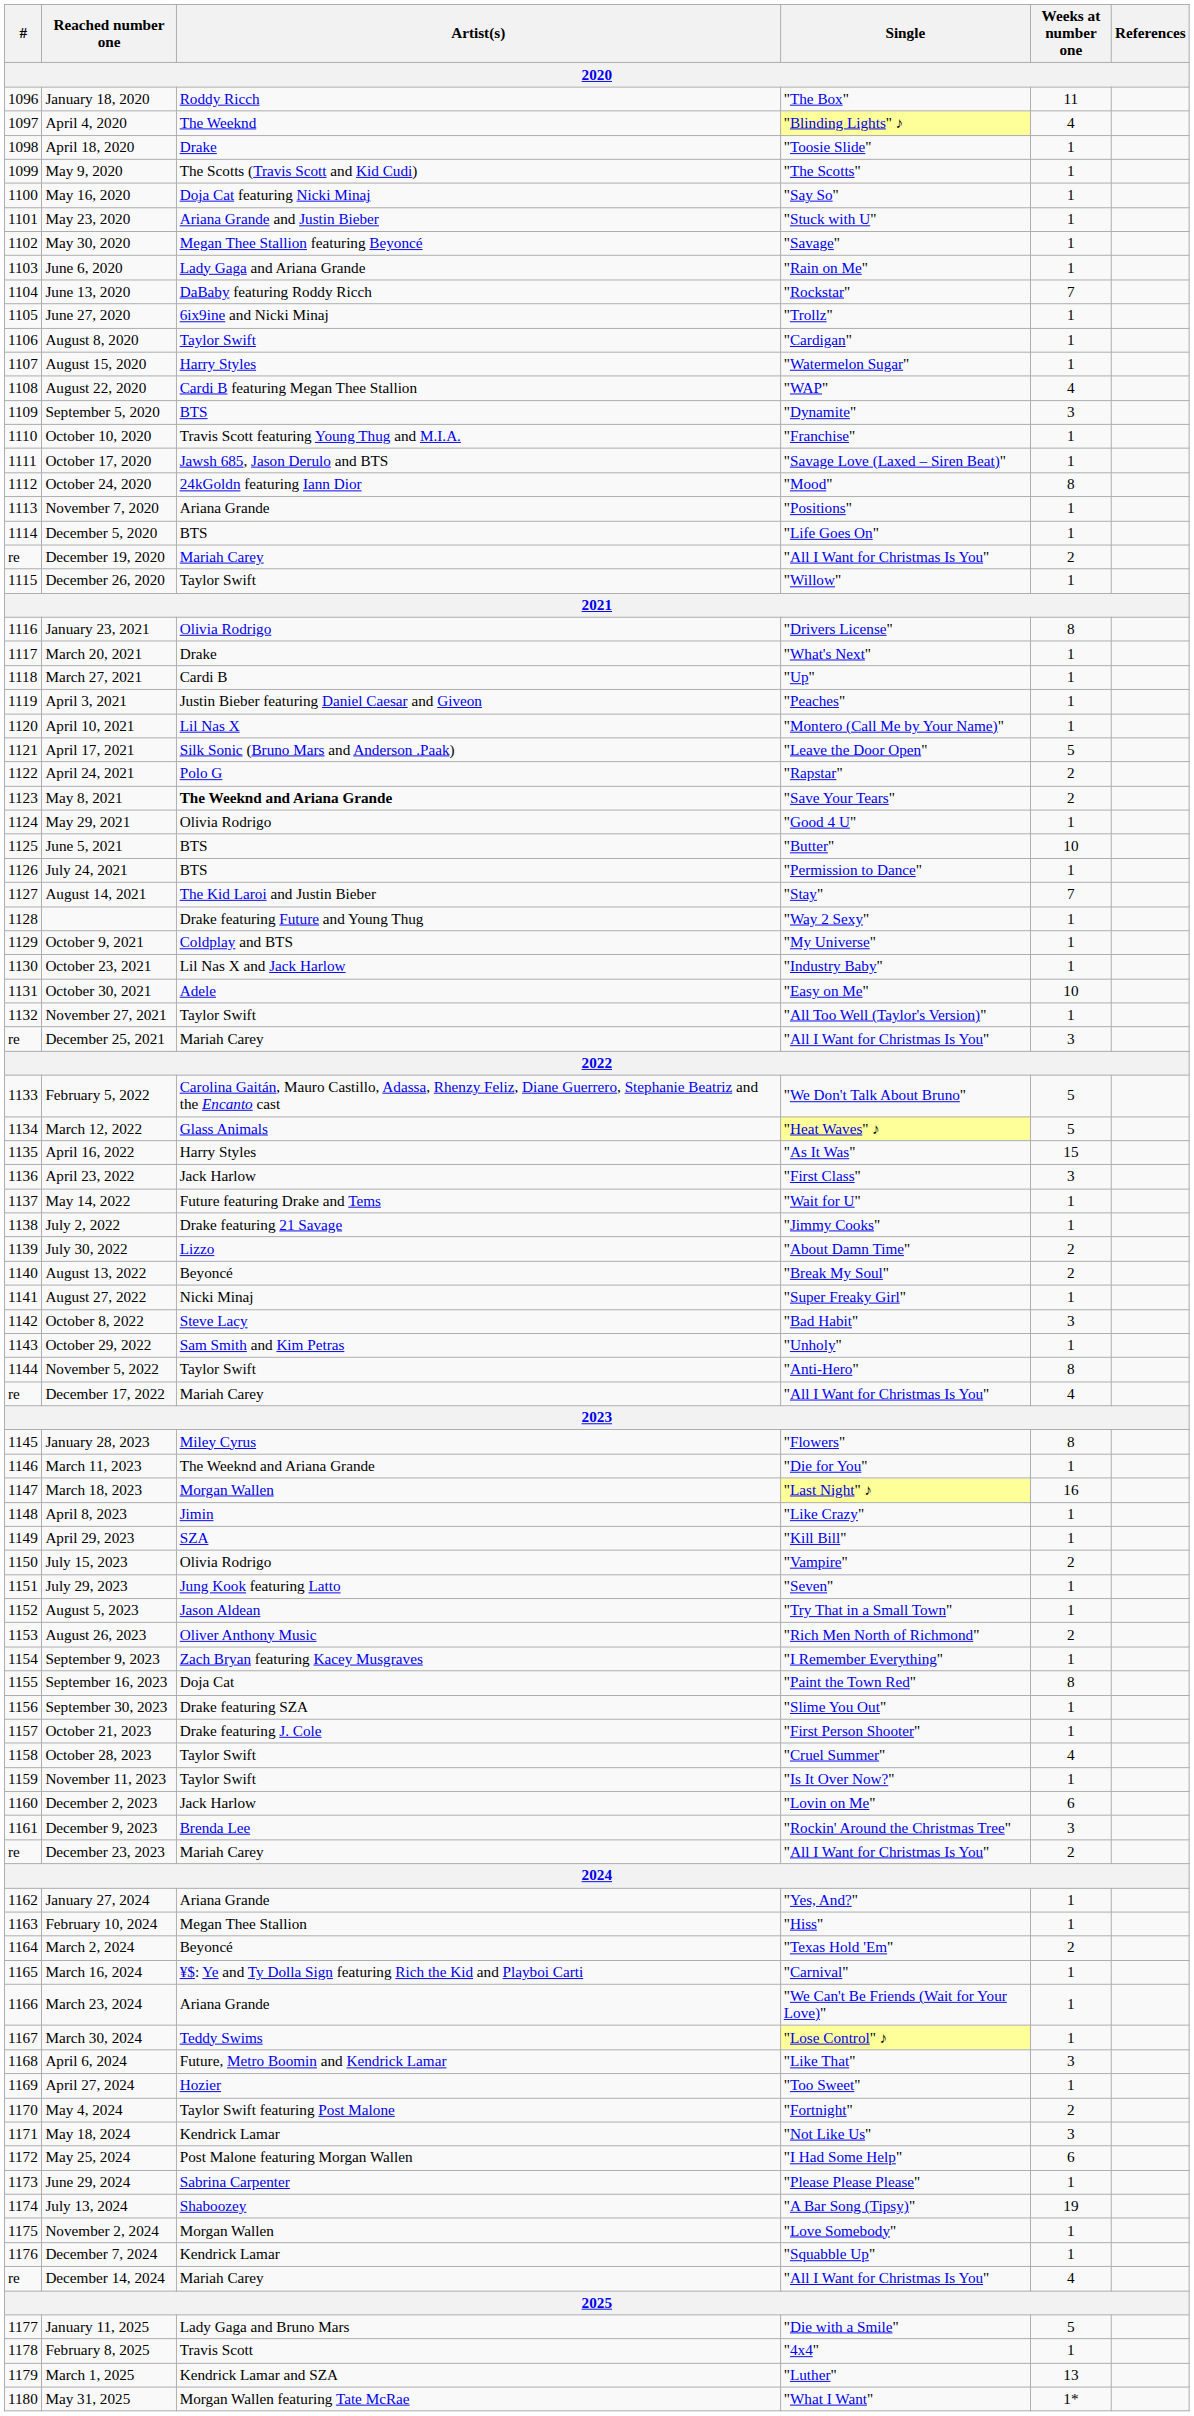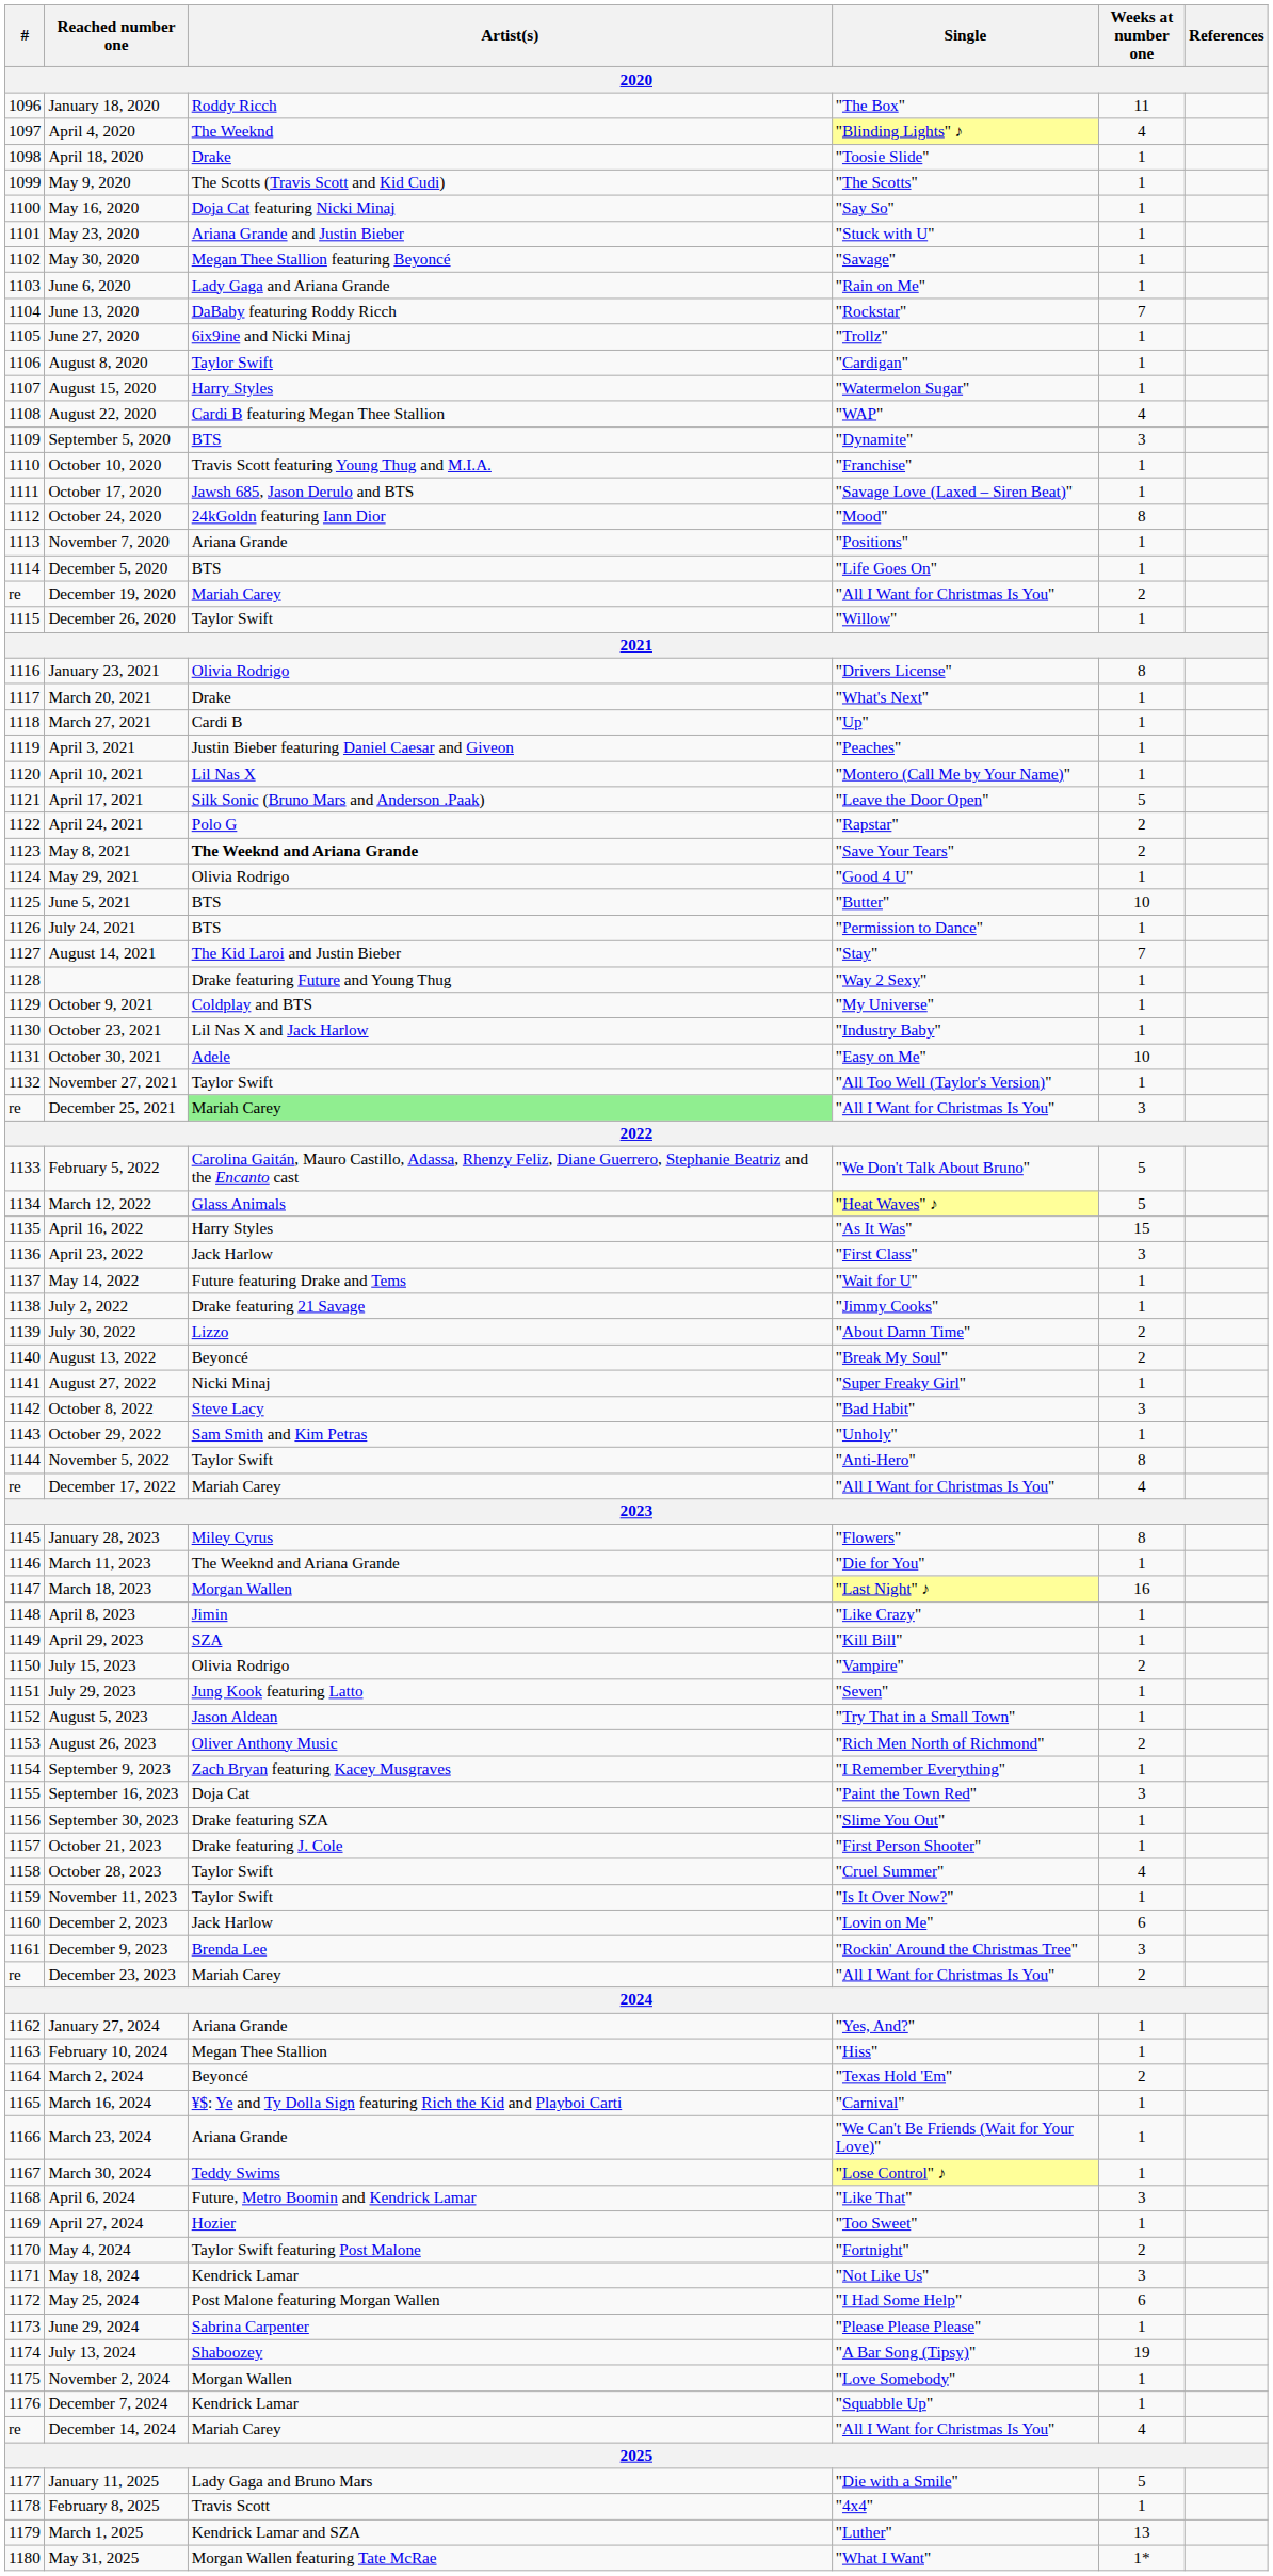December 25, 2021 | Artist(s): no background -> lightgreen background
September 16, 2023 | Weeks at number one: 8 -> 3
